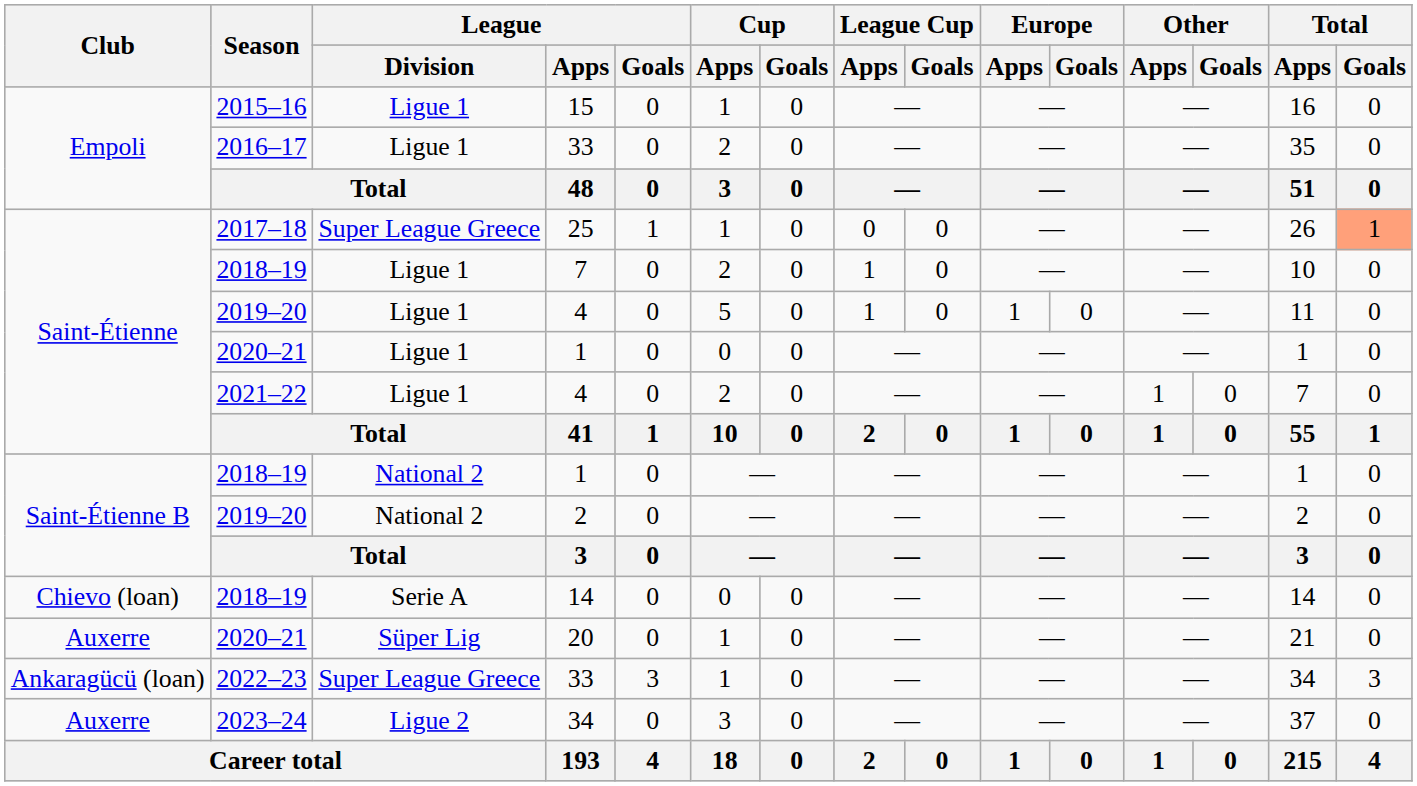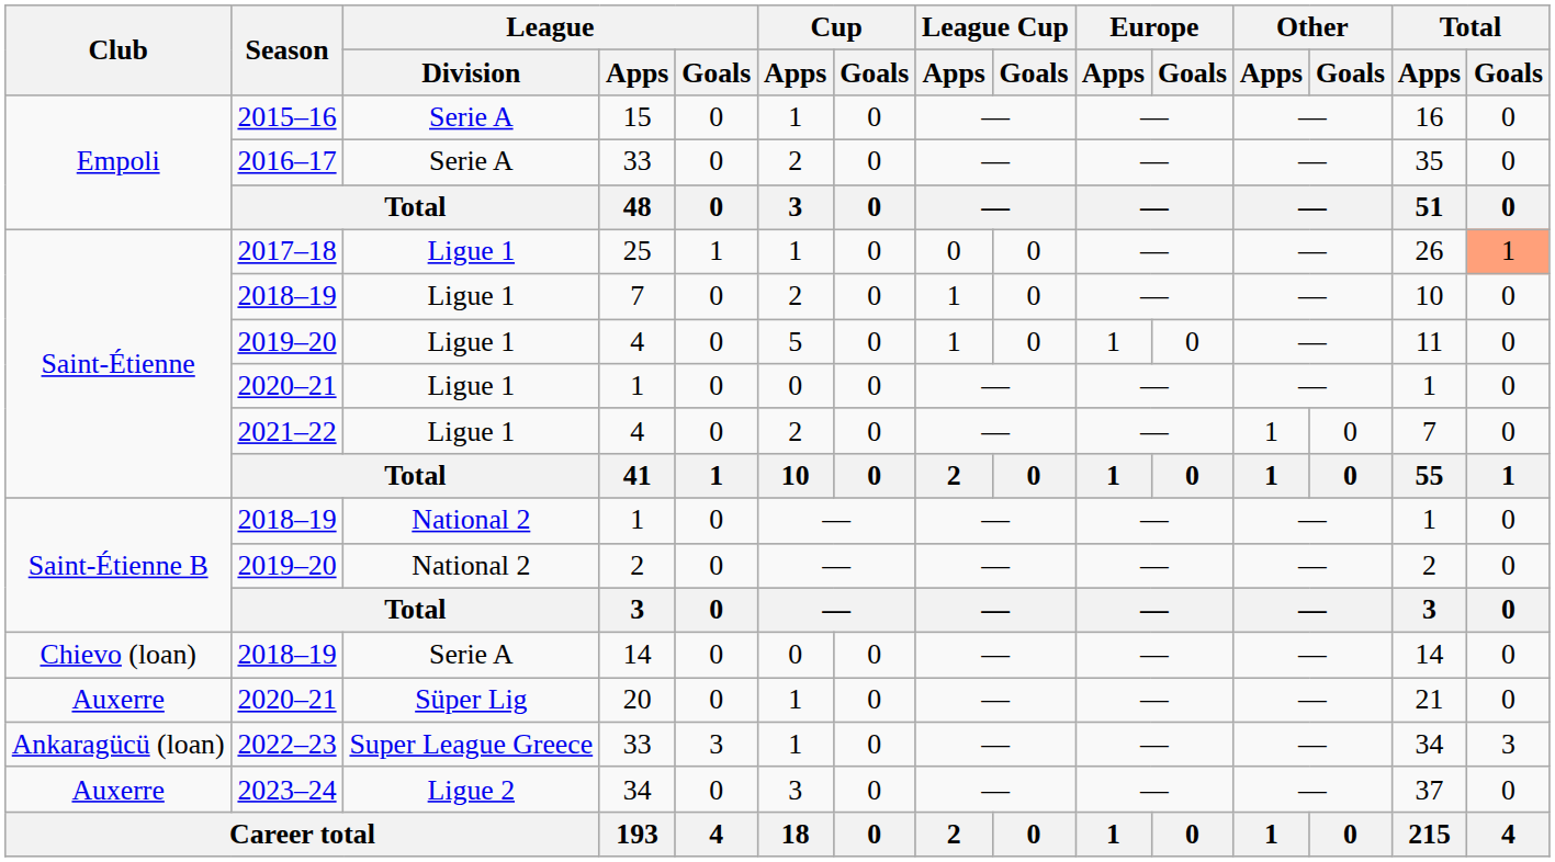15 | League / Division: Ligue 1 -> Serie A
2016–17 / 33 | League / Division: Ligue 1 -> Serie A
25 | League / Division: Super League Greece -> Ligue 1
